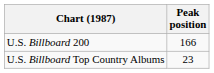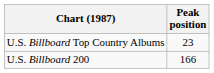rows swapped: U.S. Billboard Top Country Albums <-> U.S. Billboard 200
